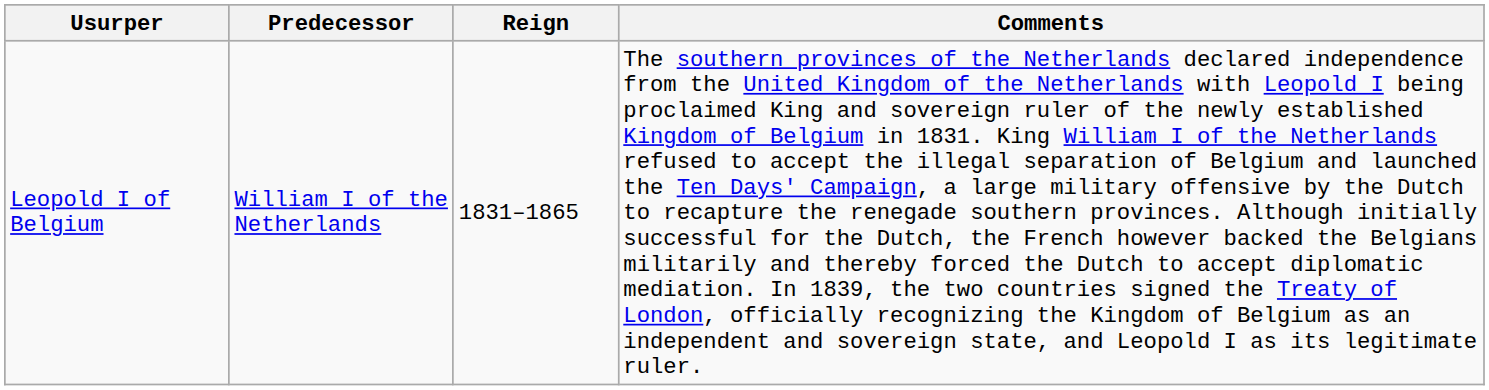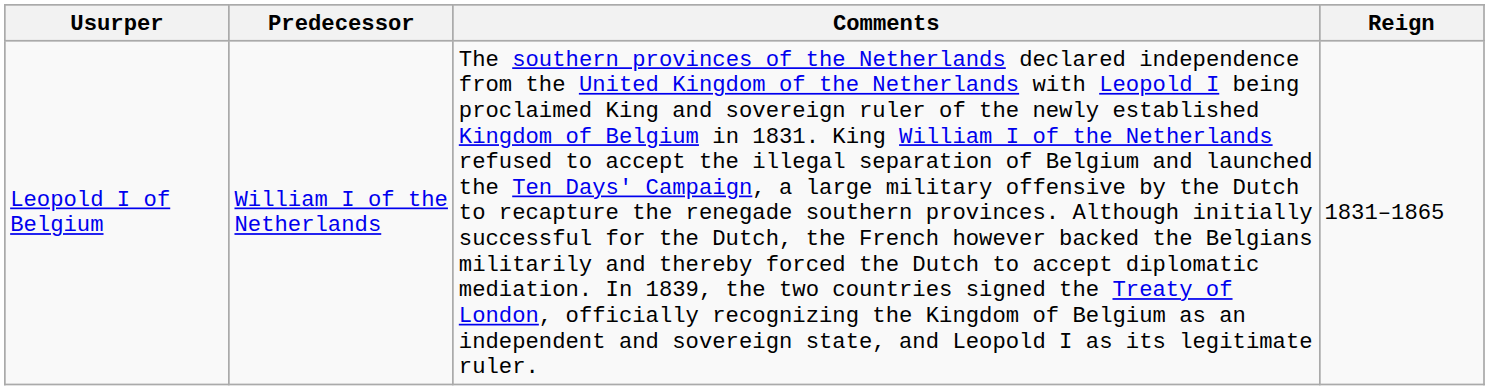columns swapped: Reign <-> Comments
